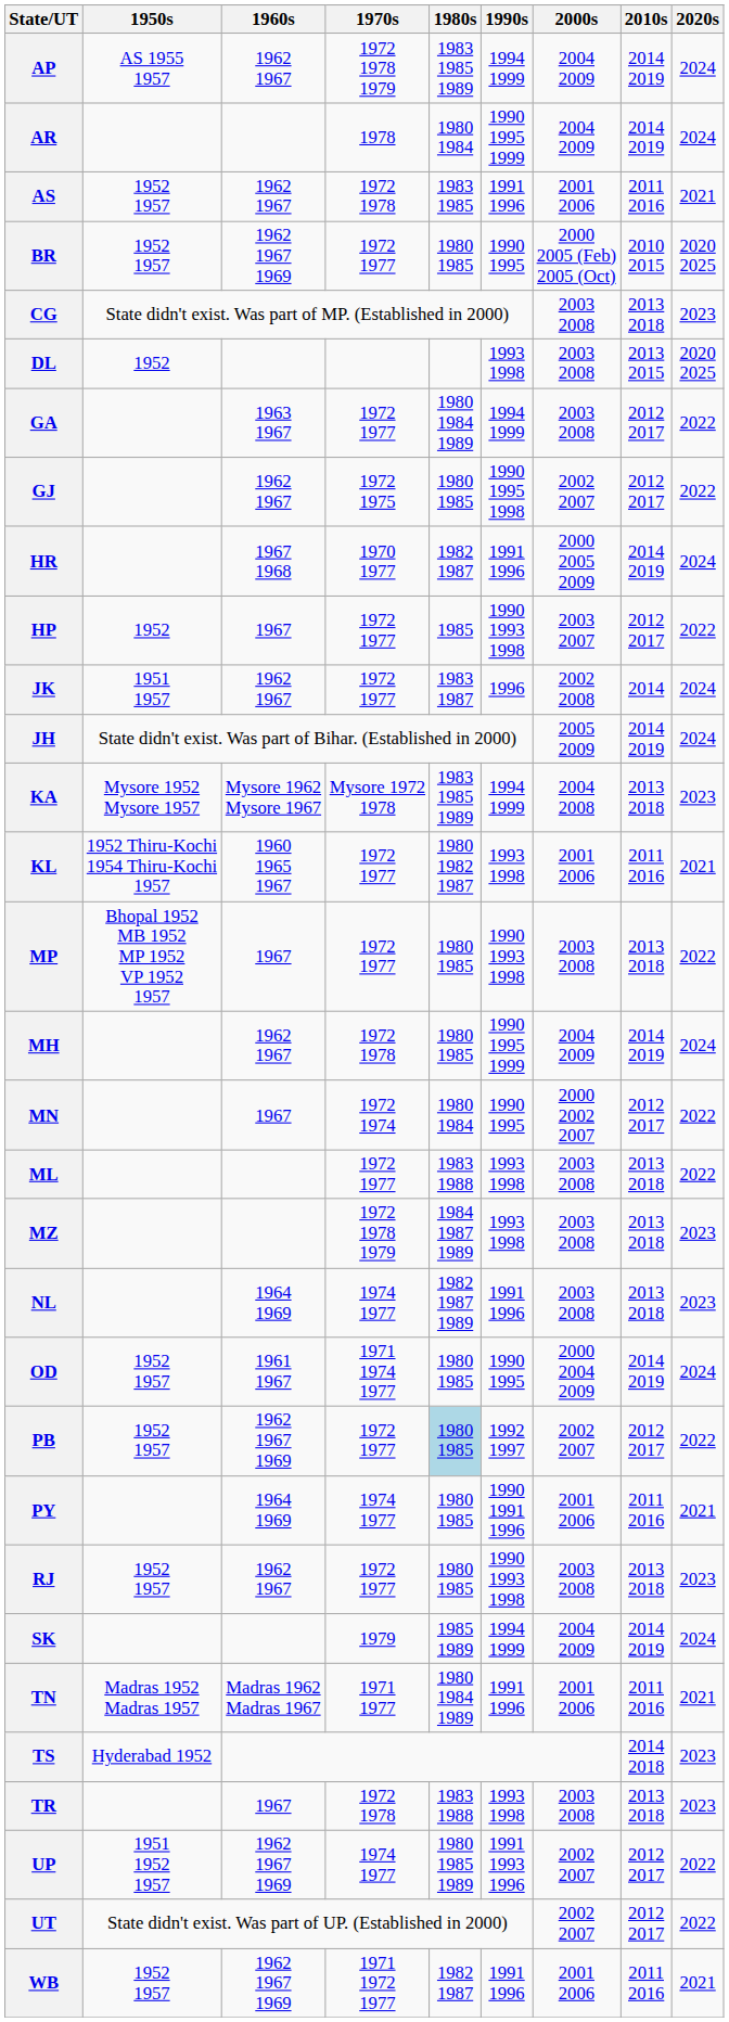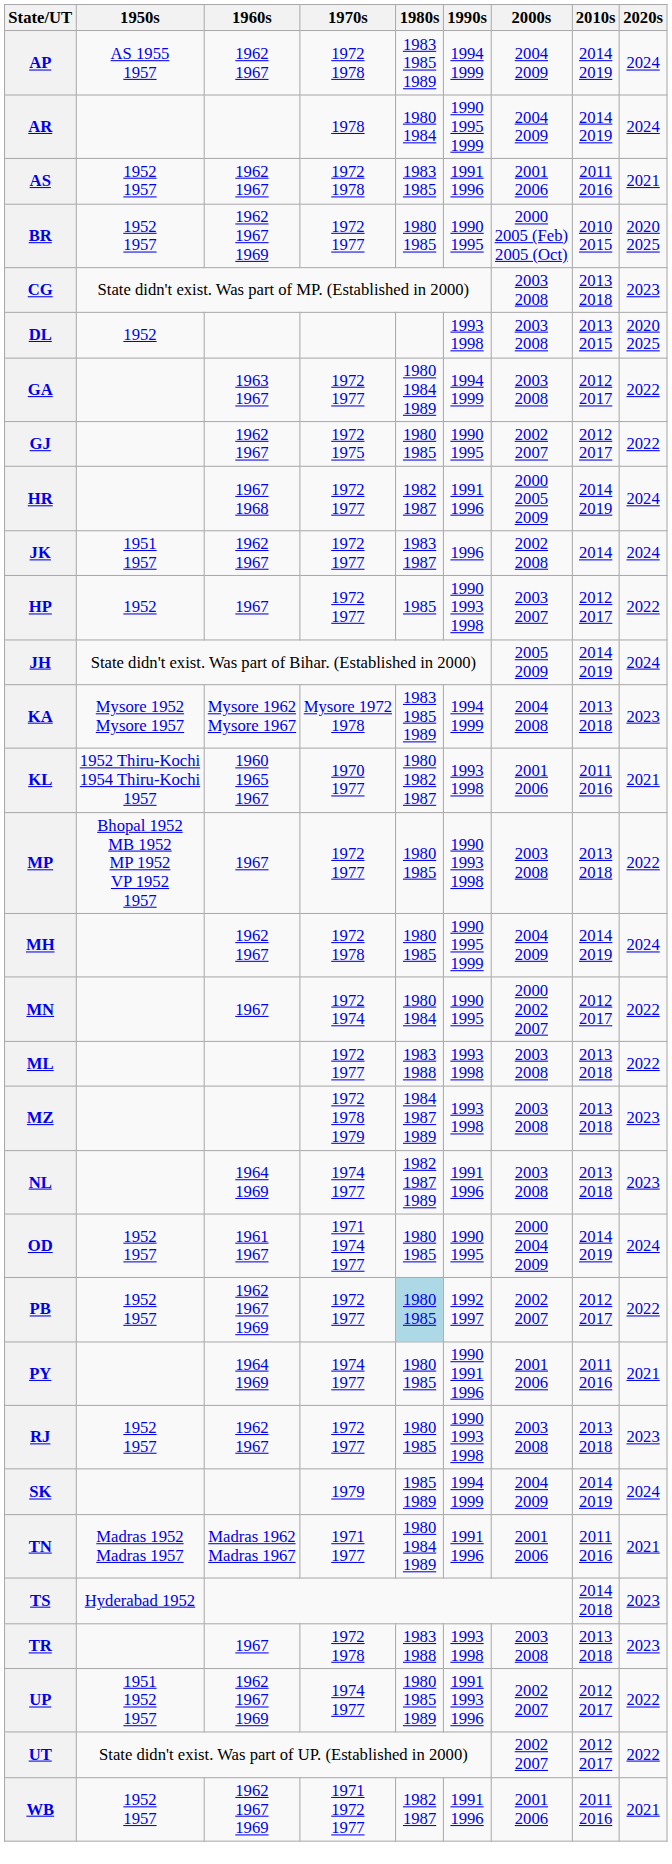AP | 1970s: 1972 1978 1979 -> 1972 1978
GJ | 1990s: 1990 1995 1998 -> 1990 1995
HR | 1970s: 1970 1977 -> 1972 1977
rows swapped: HP <-> JK
KL | 1970s: 1972 1977 -> 1970 1977
